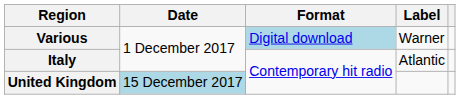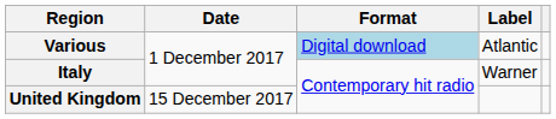Various | Label: Warner -> Atlantic
Italy | Label: Atlantic -> Warner
United Kingdom | Date: lightblue background -> no background
